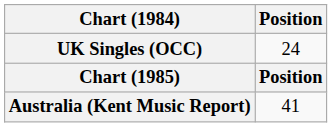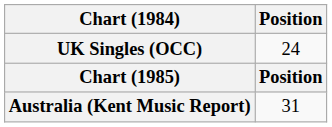Australia (Kent Music Report) | Position: 41 -> 31
